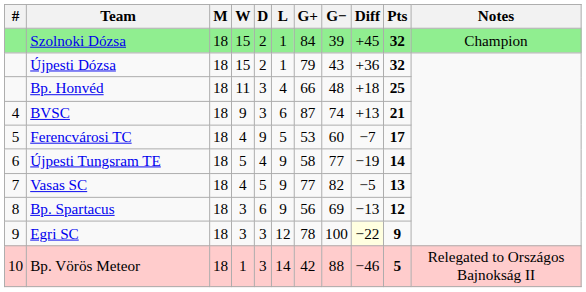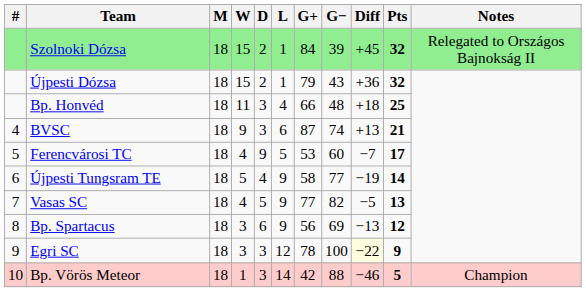Szolnoki Dózsa | Notes: Champion -> Relegated to Országos Bajnokság II
Bp. Vörös Meteor | Notes: Relegated to Országos Bajnokság II -> Champion
